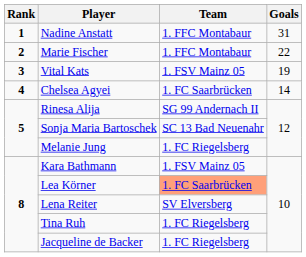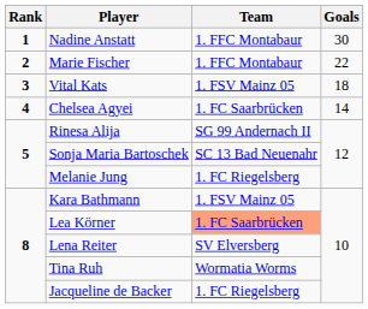Nadine Anstatt | Goals: 31 -> 30
Vital Kats | Goals: 19 -> 18
Tina Ruh | Team: 1. FC Riegelsberg -> Wormatia Worms
